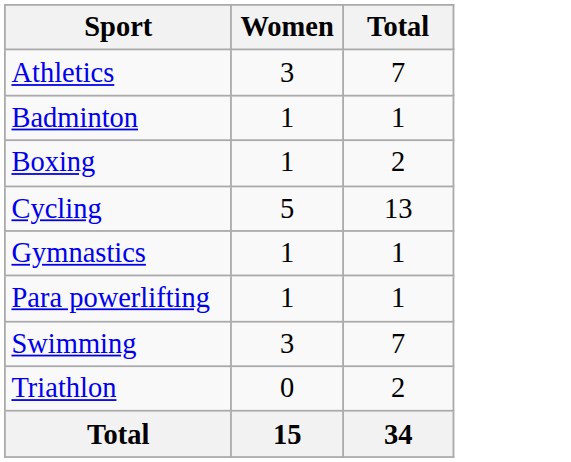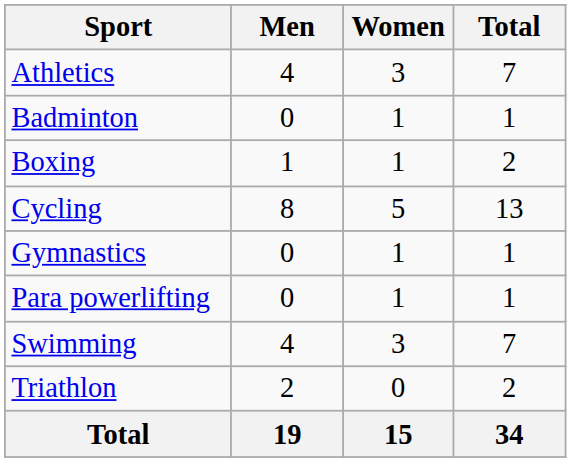+ column: Men | 4 | 0 | 1 | 8 | 0 | 0 | 4 | 2 | 19
